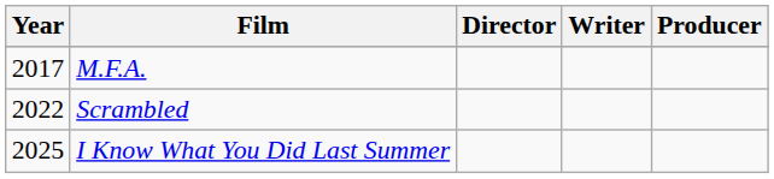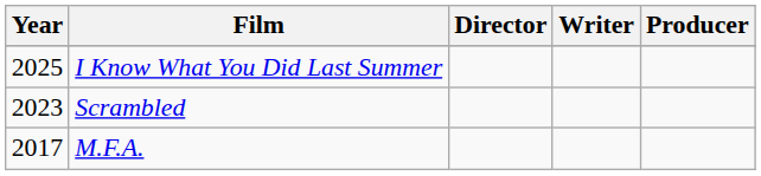rows swapped: M.F.A. <-> I Know What You Did Last Summer
Scrambled | Year: 2022 -> 2023
